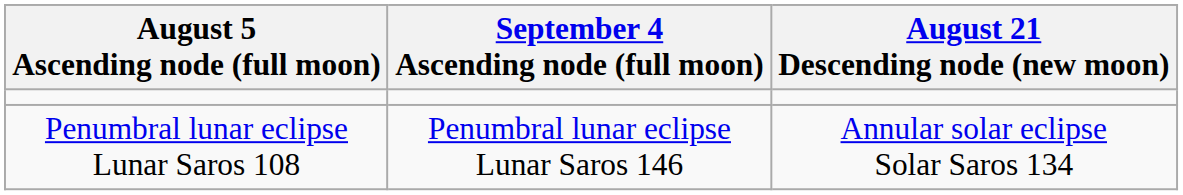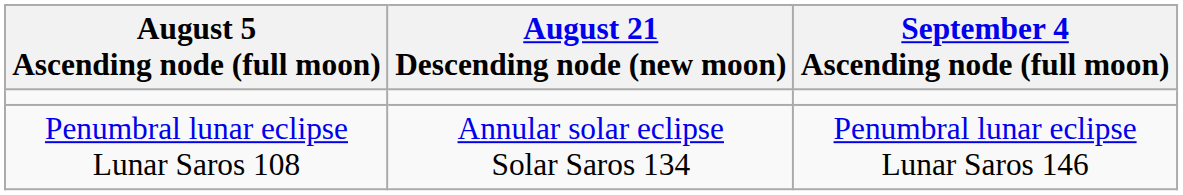columns swapped: August 21 Descending node (new moon) <-> September 4 Ascending node (full moon)
